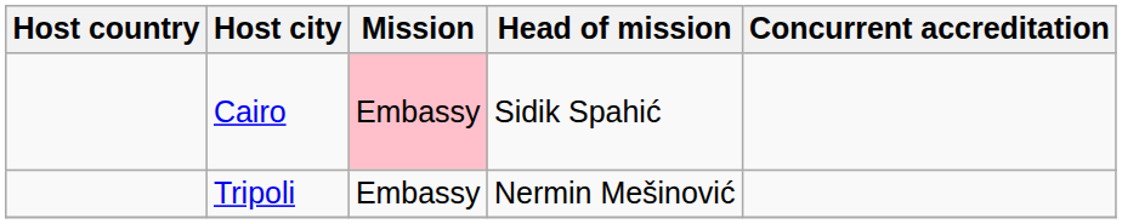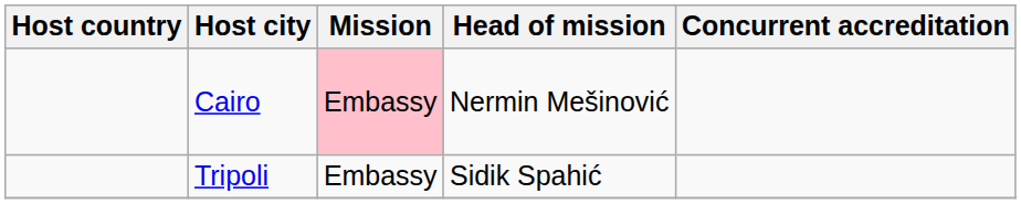Cairo | Head of mission: Sidik Spahić -> Nermin Mešinović
Tripoli | Head of mission: Nermin Mešinović -> Sidik Spahić
